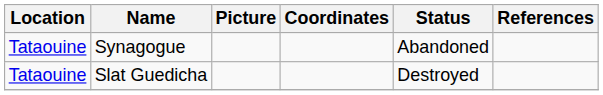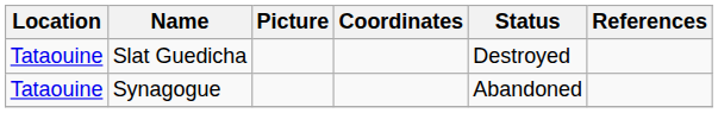rows swapped: Synagogue <-> Slat Guedicha
